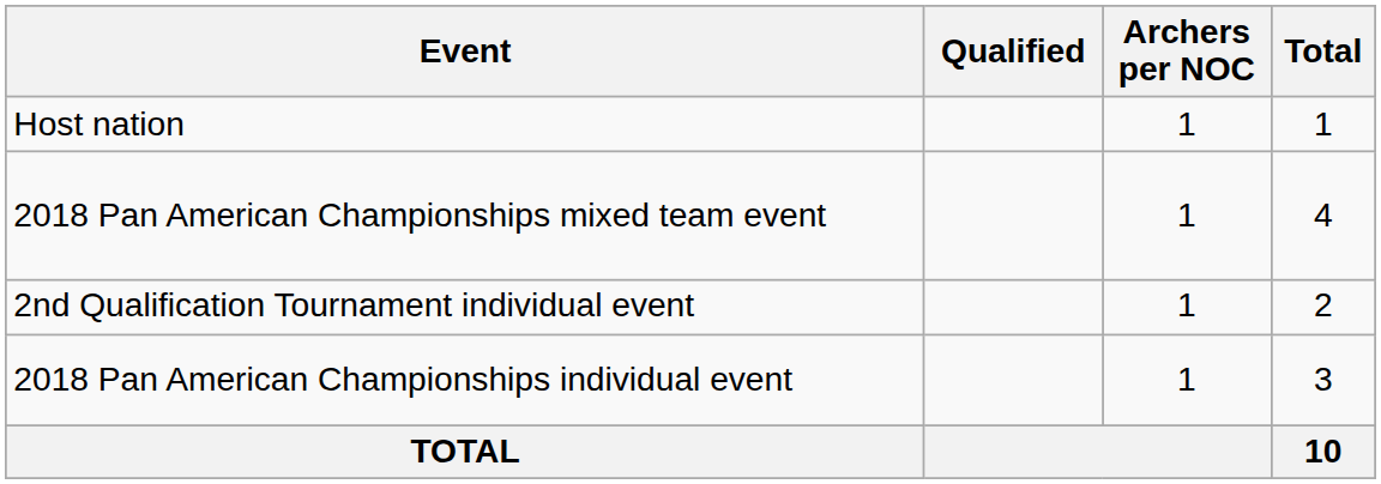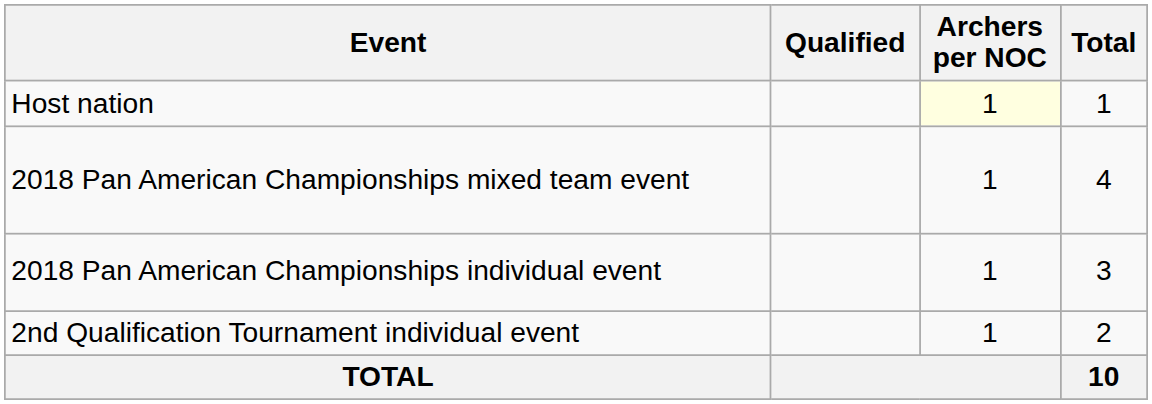Host nation | Archers per NOC: no background -> lightyellow background
rows swapped: 2018 Pan American Championships individual event <-> 2nd Qualification Tournament individual event
